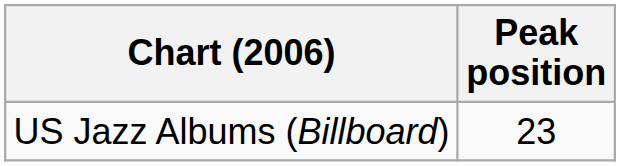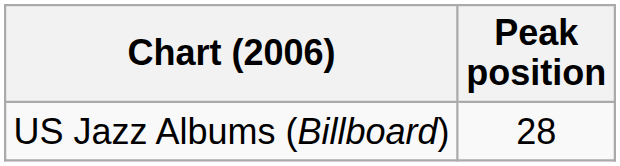US Jazz Albums (Billboard) | Peak position: 23 -> 28
